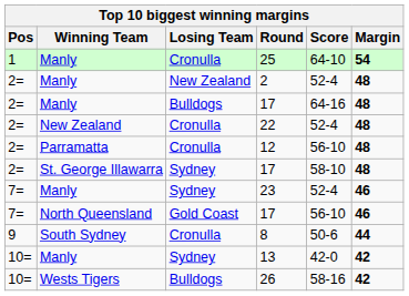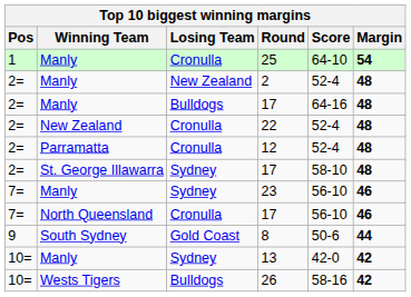12 | Score: 56-10 -> 52-4
23 | Score: 52-4 -> 56-10
North Queensland / 17 | Losing Team: Gold Coast -> Cronulla
8 | Losing Team: Cronulla -> Gold Coast
